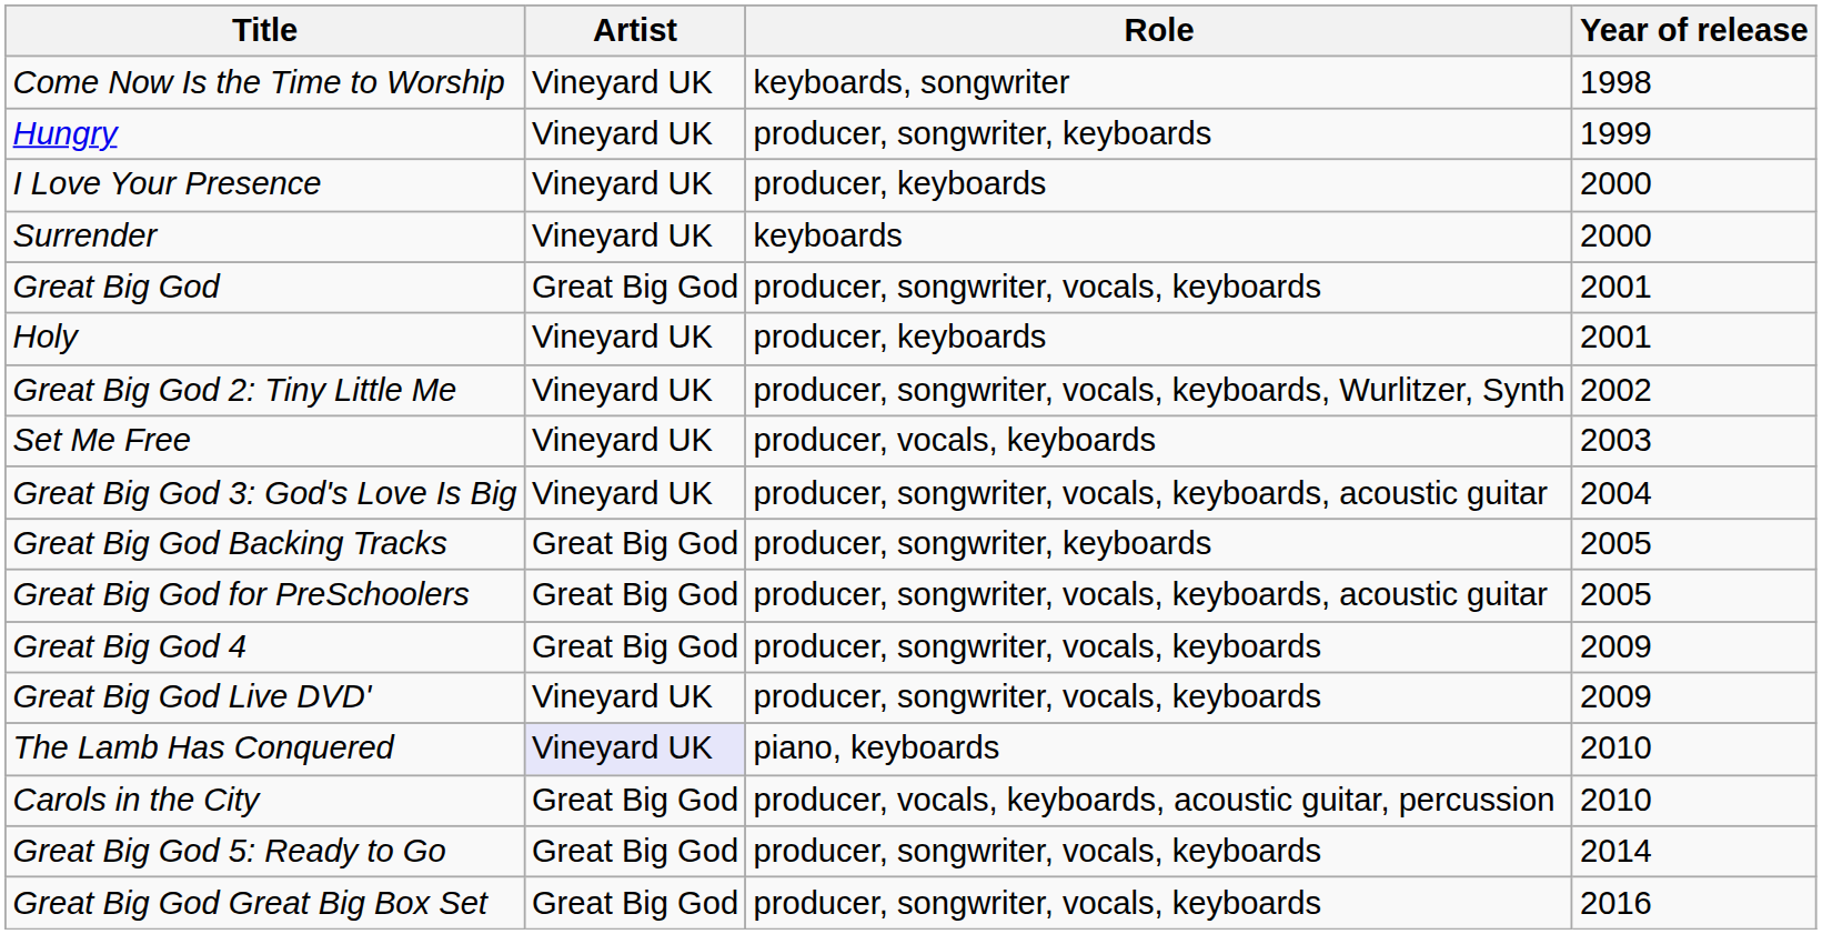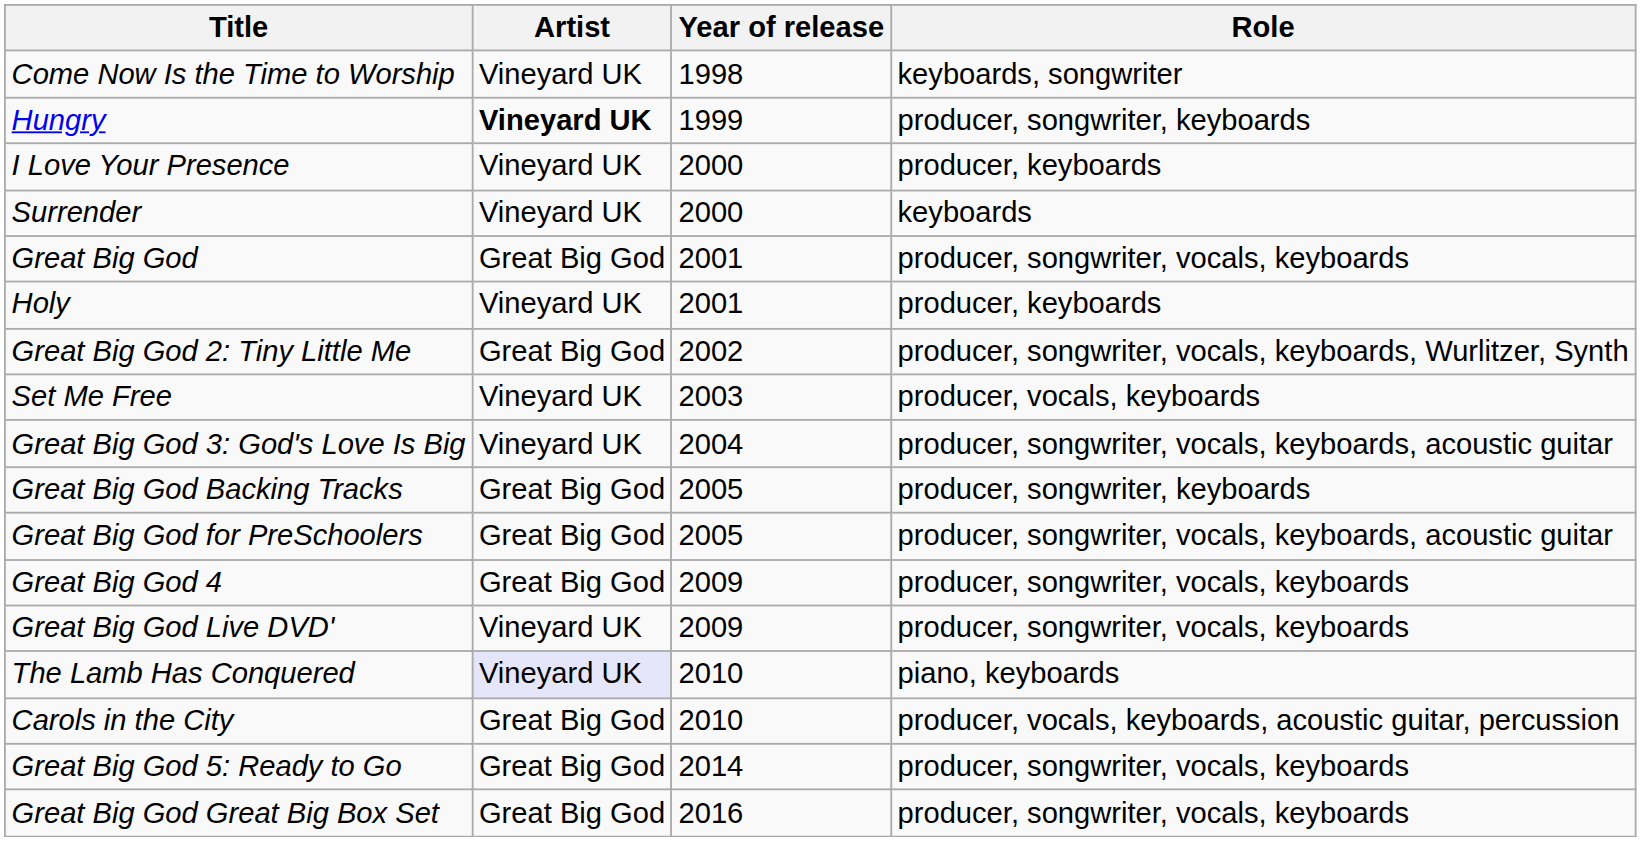columns swapped: Role <-> Year of release
Hungry | Artist: normal -> bold
Great Big God 2: Tiny Little Me | Artist: Vineyard UK -> Great Big God
